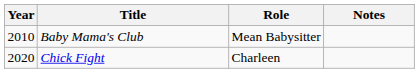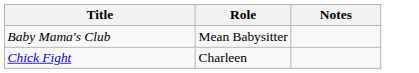- column: Year | 2010 | 2020
